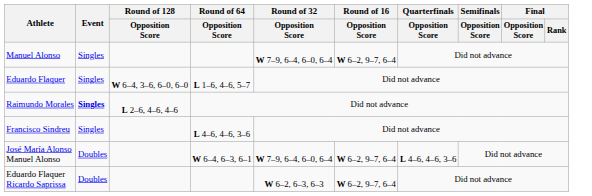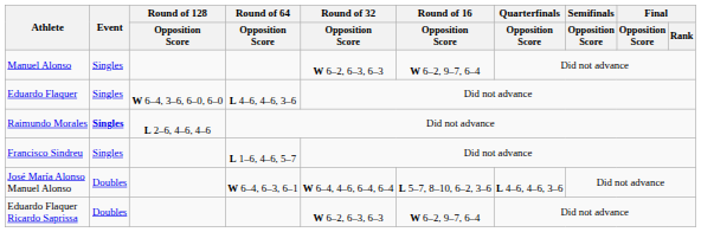Manuel Alonso | Round of 32 / Opposition Score: W 7–9, 6–4, 6–0, 6–4 -> W 6–2, 6–3, 6–3
Eduardo Flaquer | Round of 64 / Opposition Score: L 1–6, 4–6, 5–7 -> L 4–6, 4–6, 3–6
Francisco Sindreu | Round of 64 / Opposition Score: L 4–6, 4–6, 3–6 -> L 1–6, 4–6, 5–7
José María Alonso Manuel Alonso | Round of 32 / Opposition Score: W 7–9, 6–4, 6–0, 6–4 -> W 6–4, 4–6, 6–4, 6–4
José María Alonso Manuel Alonso | Round of 16 / Opposition Score: W 6–2, 9–7, 6–4 -> L 5–7, 8–10, 6–2, 3–6
